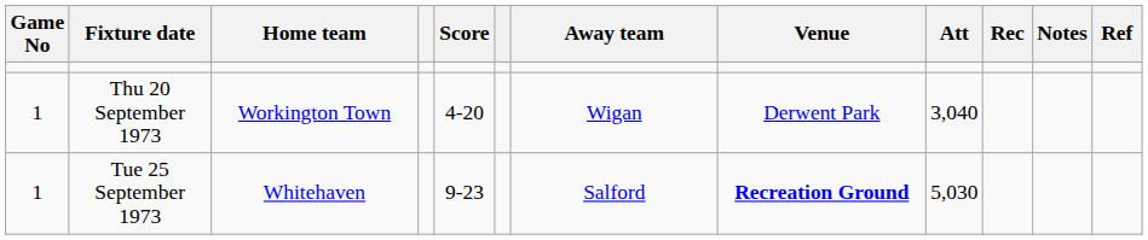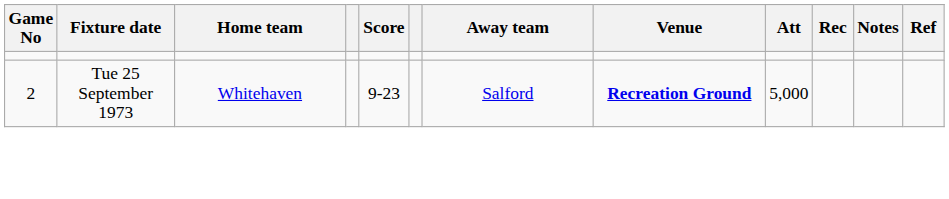- row: 1 | Thu 20 September 1973 | Workington Town | 4-20 | Wigan | Derwent Park | 3,040
Tue 25 September 1973 | Game No: 1 -> 2
Tue 25 September 1973 | Att: 5,030 -> 5,000
